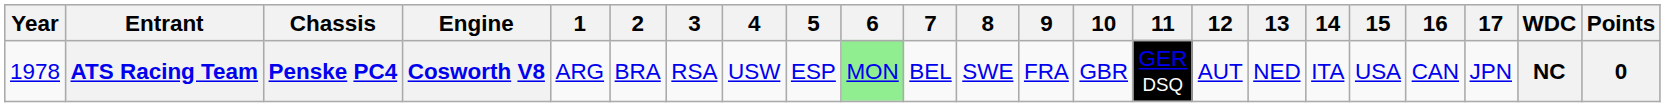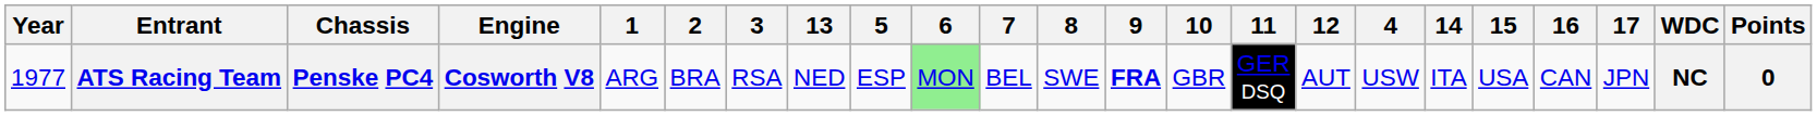columns swapped: 4 <-> 13
ATS Racing Team | Year: 1978 -> 1977
ATS Racing Team | 9: normal -> bold
